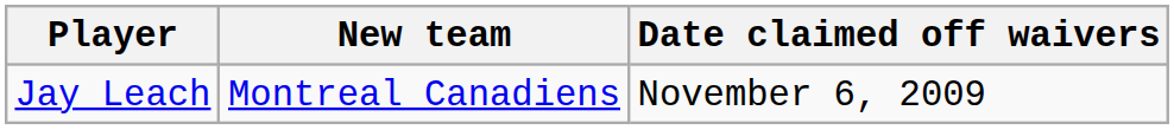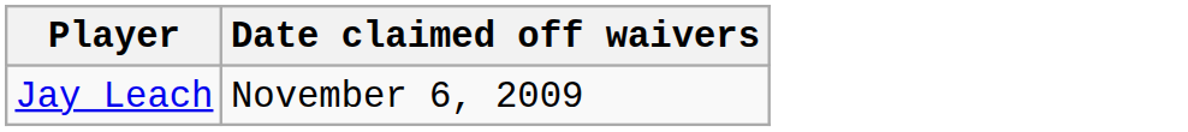- column: New team | Montreal Canadiens
